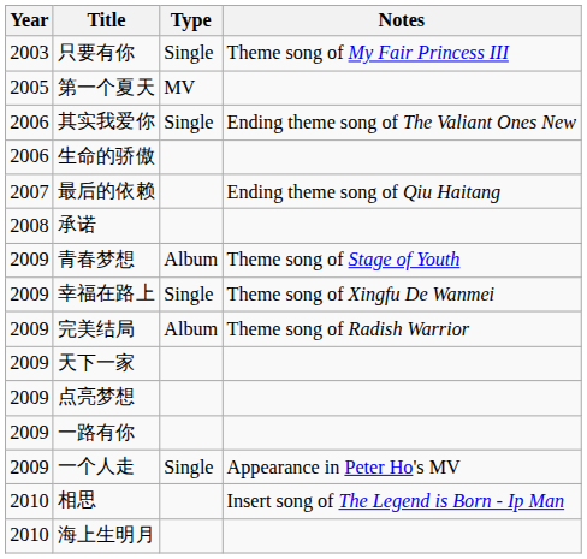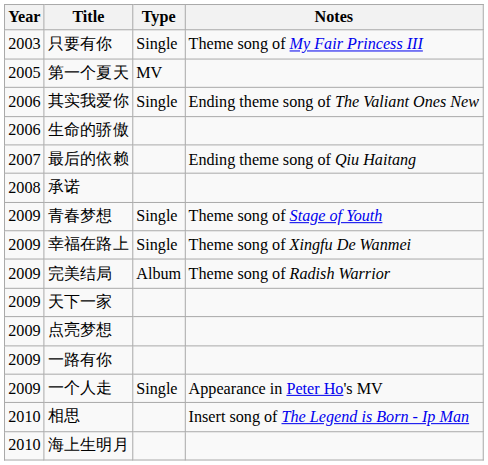青春梦想 | Type: Album -> Single
